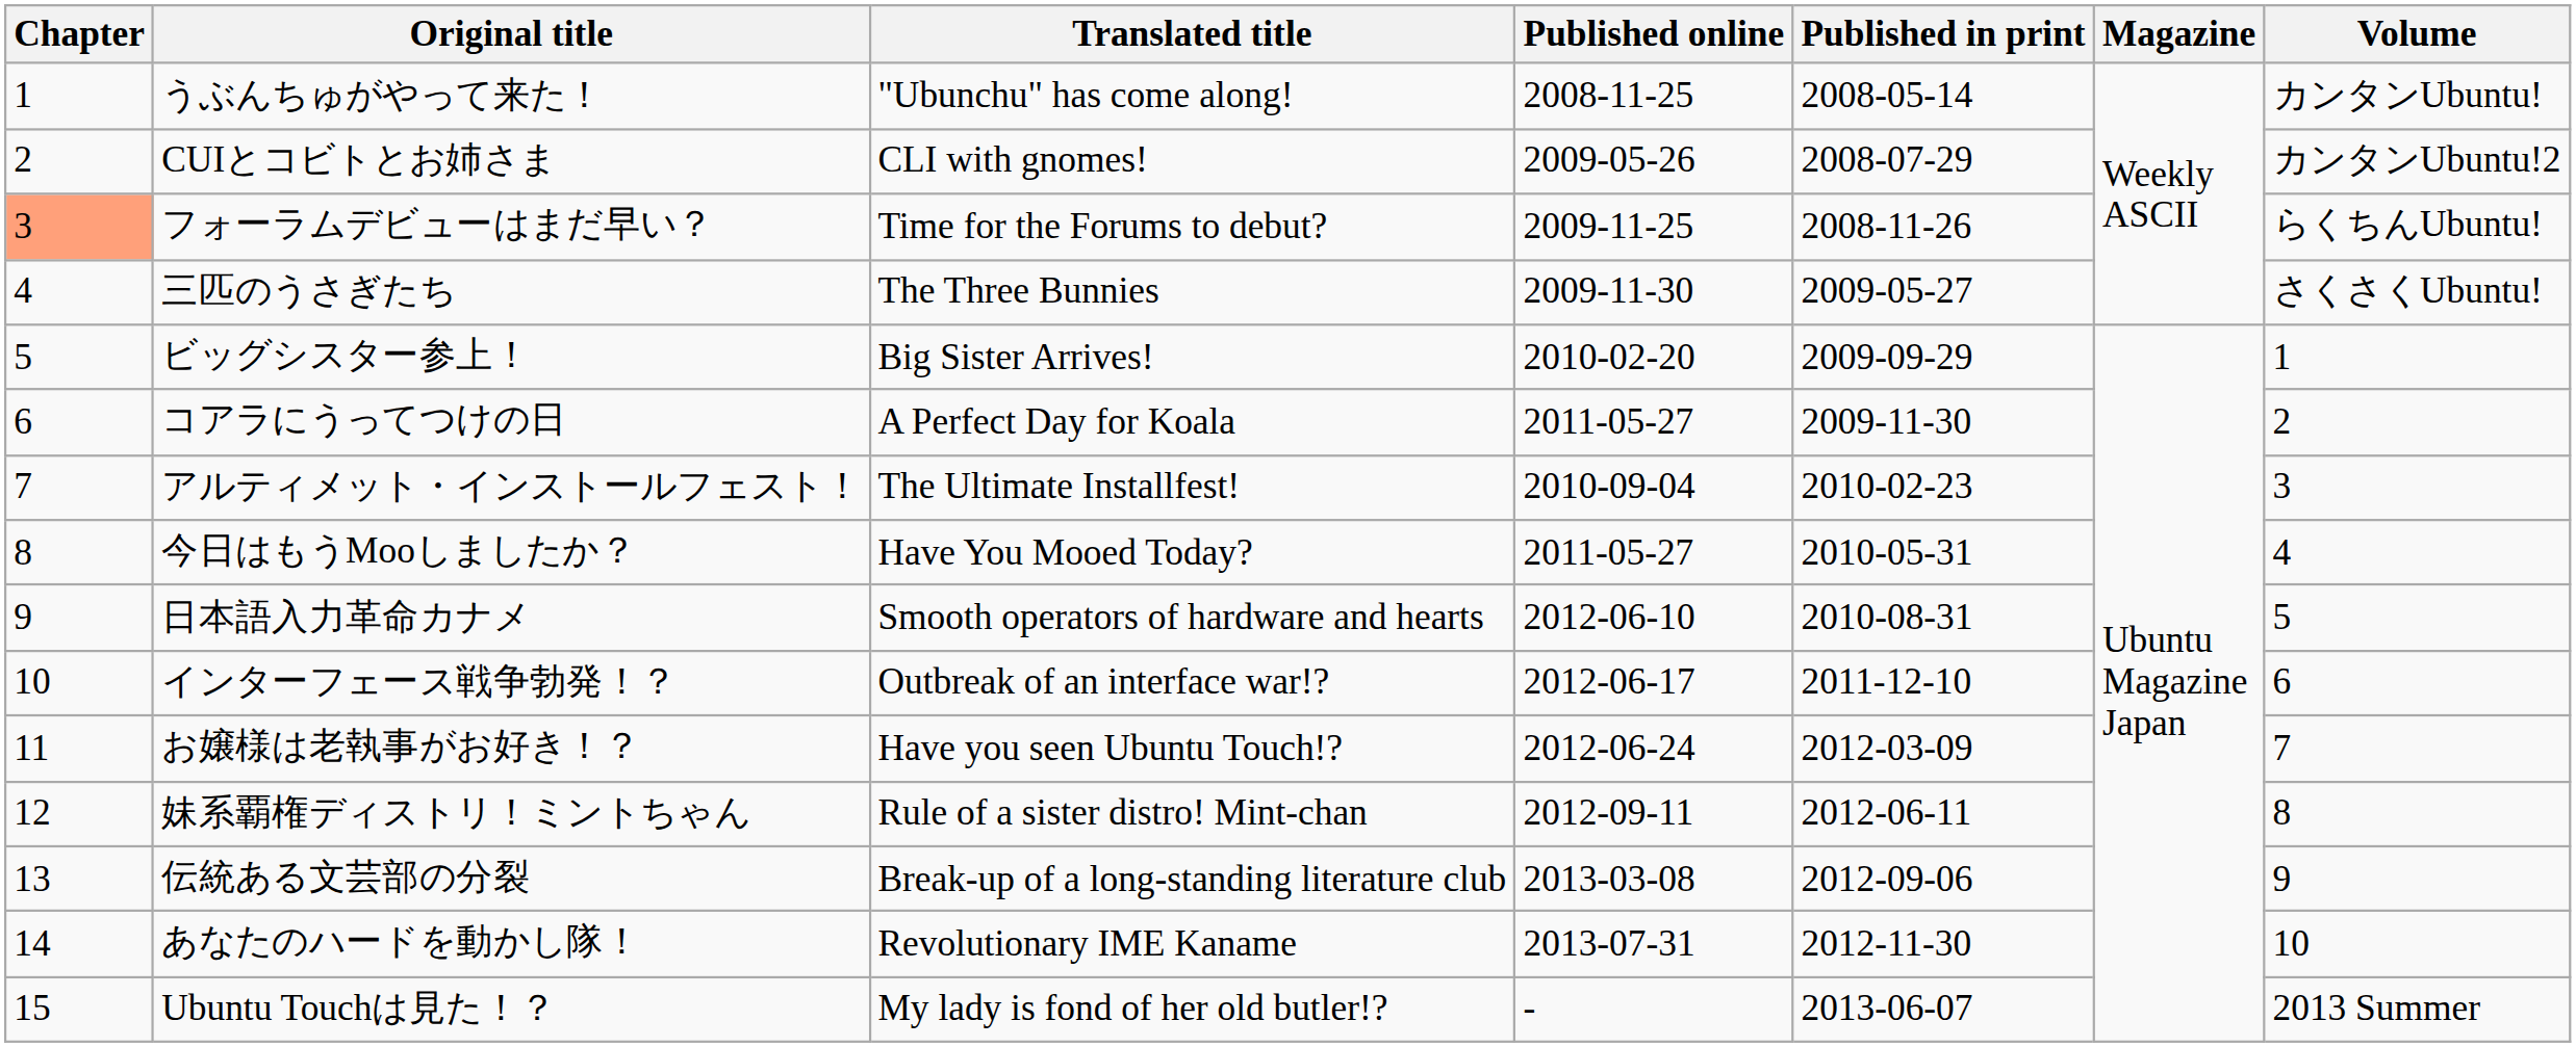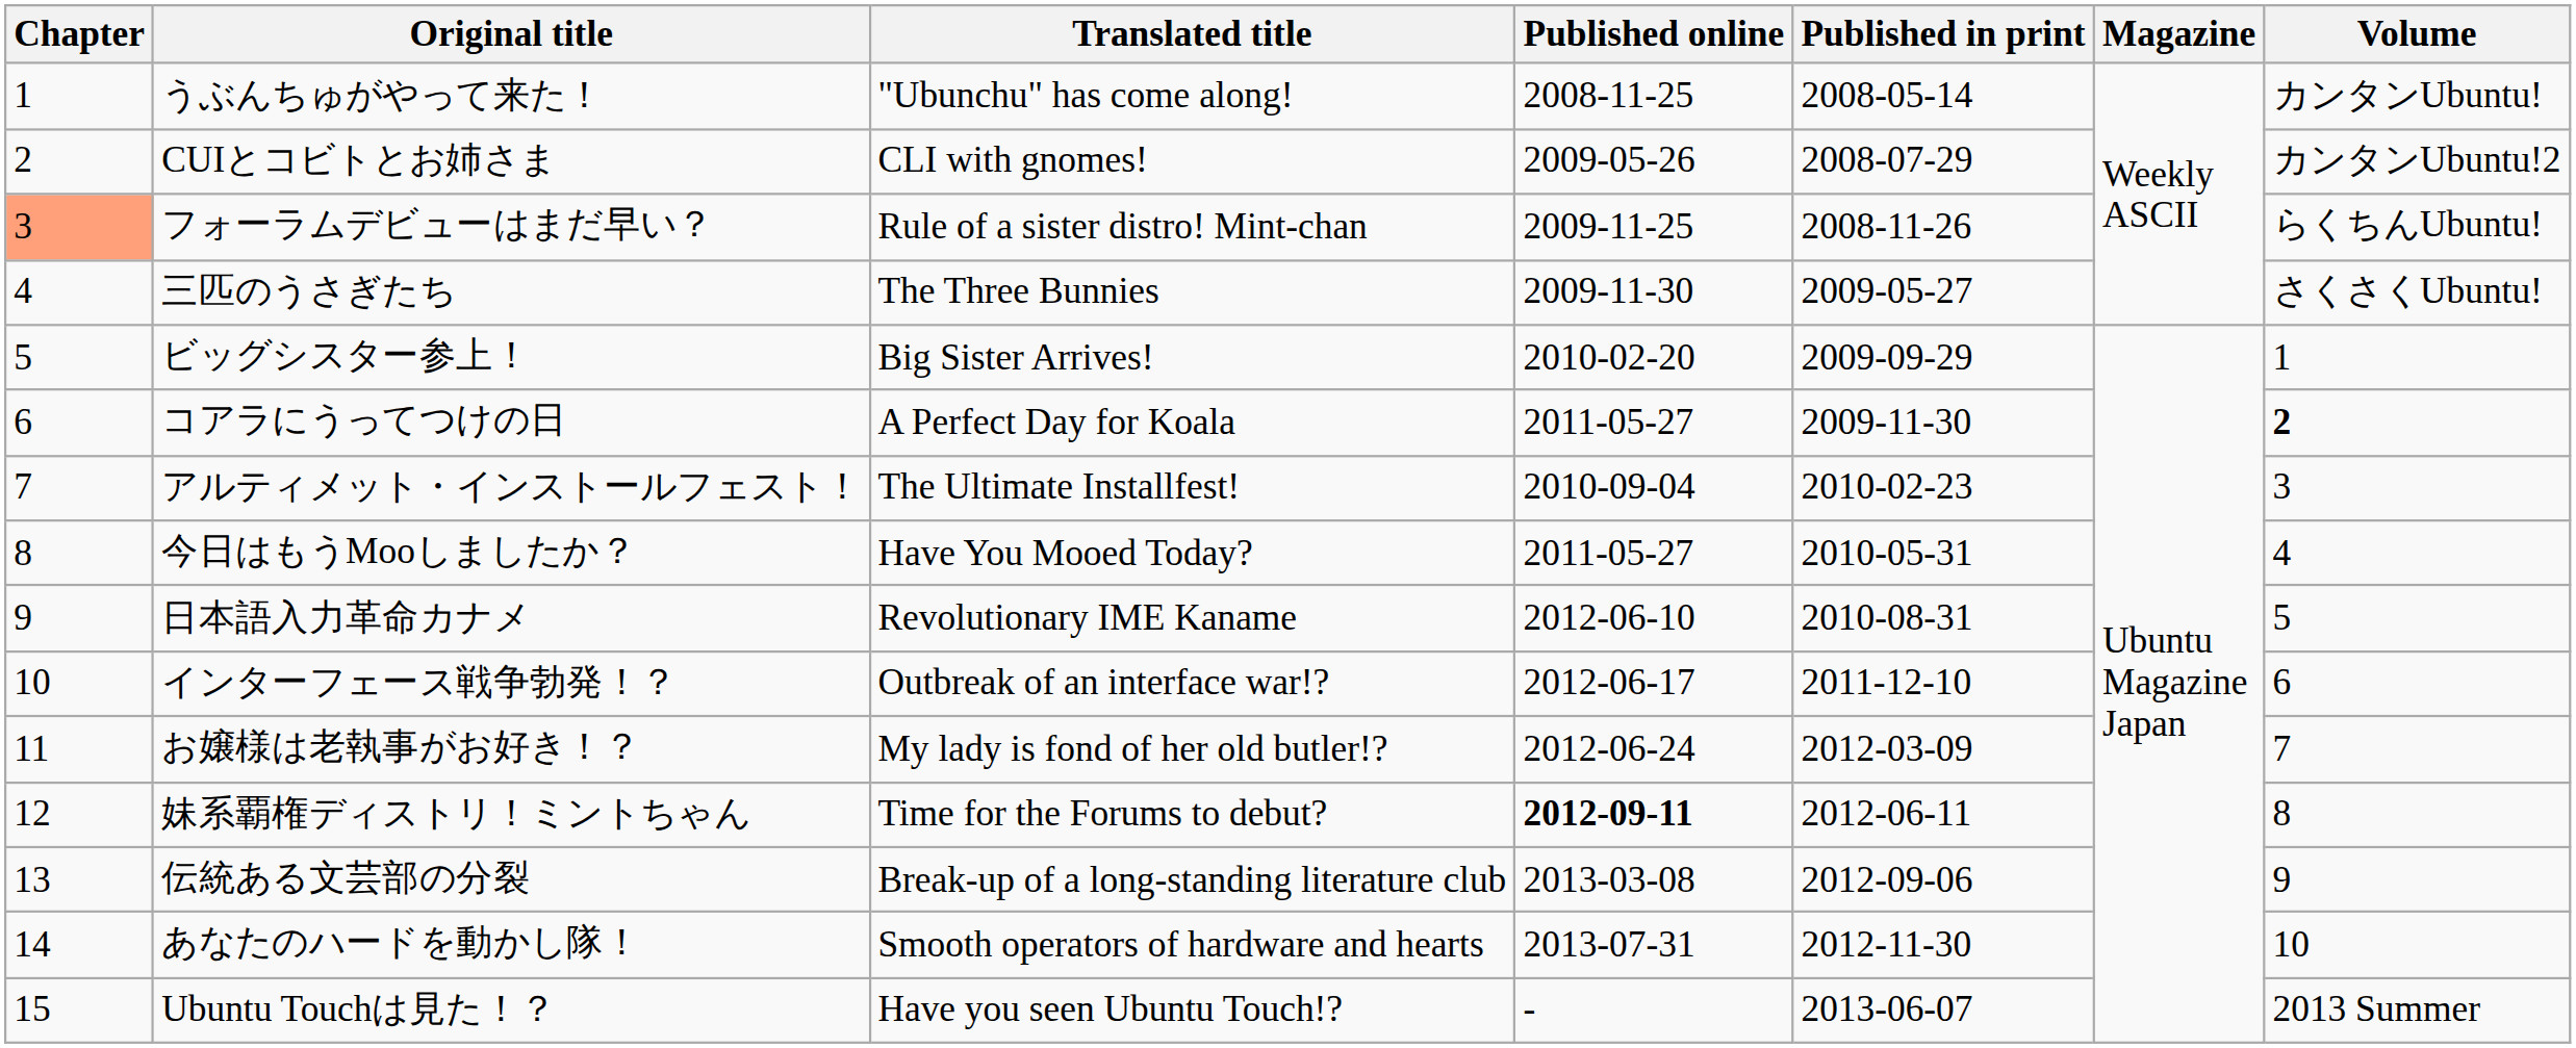フォーラムデビューはまだ早い？ | Translated title: Time for the Forums to debut? -> Rule of a sister distro! Mint-chan
コアラにうってつけの日 | Volume: normal -> bold
日本語入力革命カナメ | Translated title: Smooth operators of hardware and hearts -> Revolutionary IME Kaname
お嬢様は老執事がお好き！？ | Translated title: Have you seen Ubuntu Touch!? -> My lady is fond of her old butler!?
妹系覇権ディストリ！ミントちゃん | Translated title: Rule of a sister distro! Mint-chan -> Time for the Forums to debut?
妹系覇権ディストリ！ミントちゃん | Published online: normal -> bold
あなたのハードを動かし隊！ | Translated title: Revolutionary IME Kaname -> Smooth operators of hardware and hearts
Ubuntu Touchは見た！？ | Translated title: My lady is fond of her old butler!? -> Have you seen Ubuntu Touch!?
